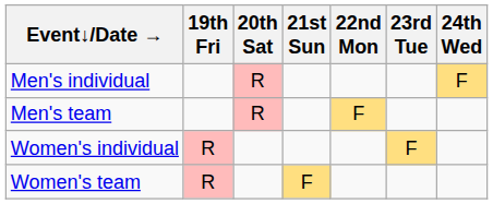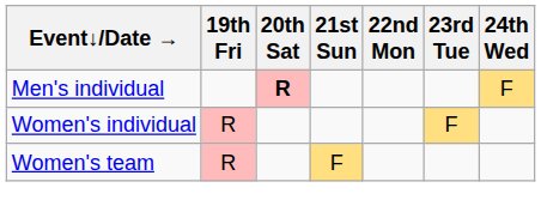Men's individual | 20th Sat: normal -> bold
- row: Men's team | R | F
